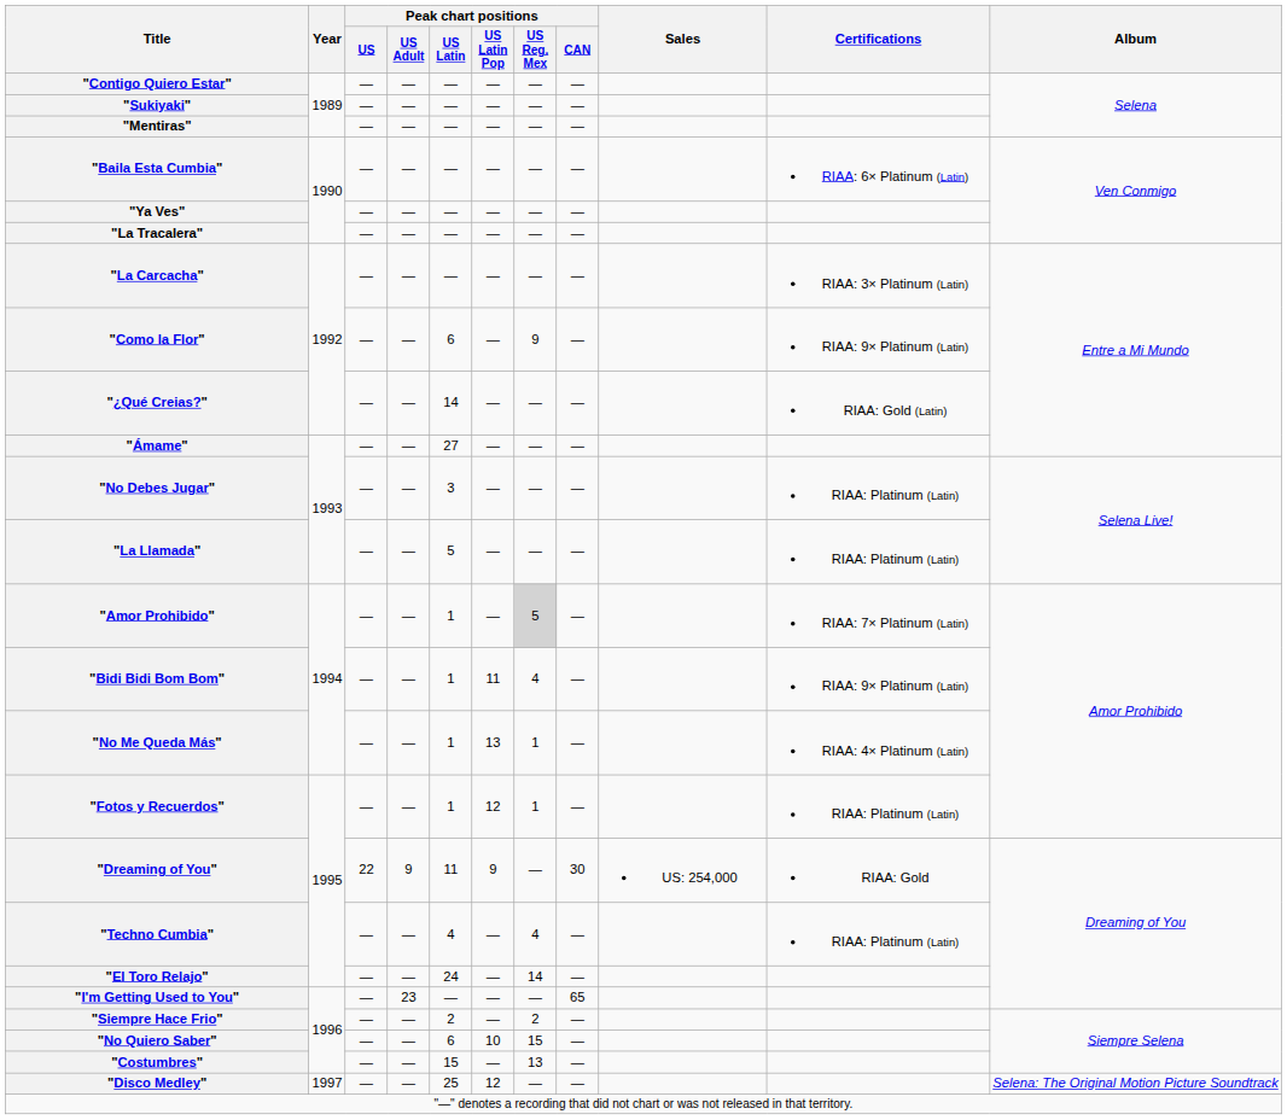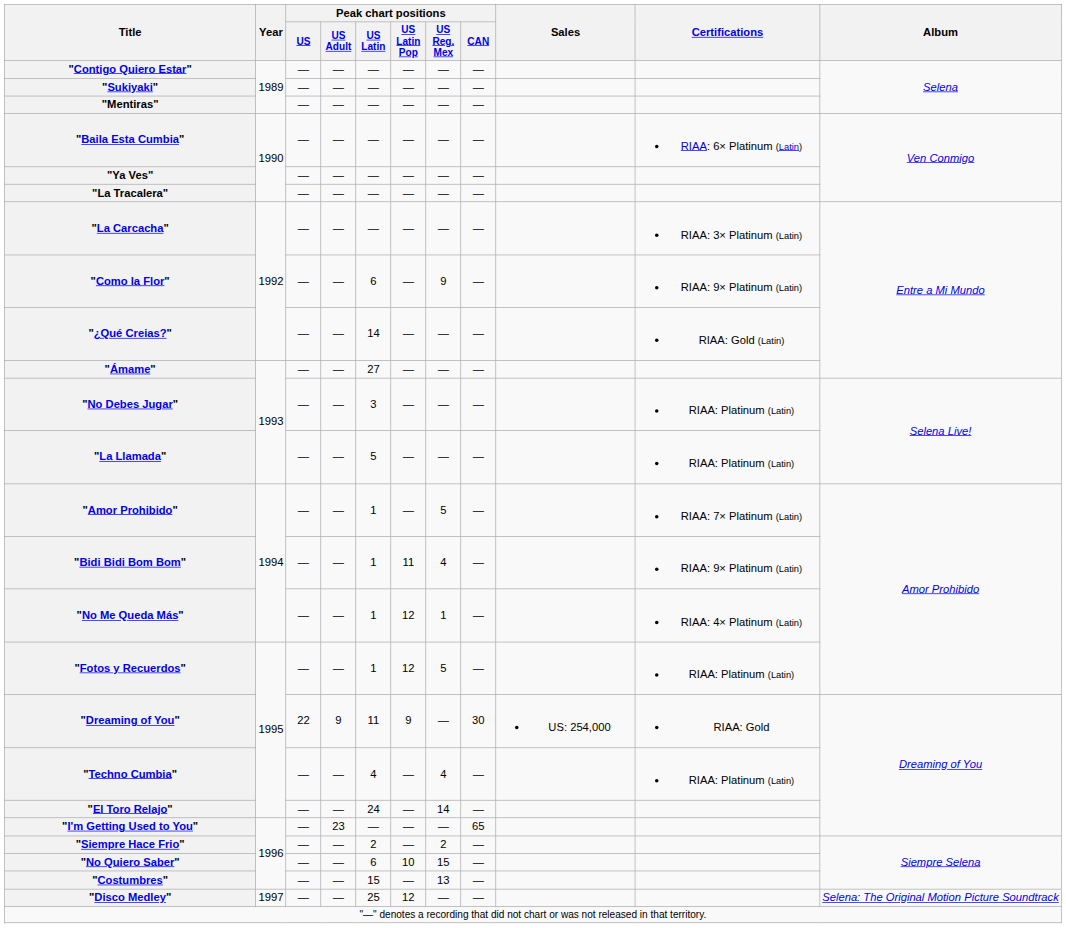"Amor Prohibido" | Peak chart positions / US Reg. Mex: lightgrey background -> no background
"No Me Queda Más" | Peak chart positions / US Latin Pop: 13 -> 12
"Fotos y Recuerdos" | Peak chart positions / US Reg. Mex: 1 -> 5
